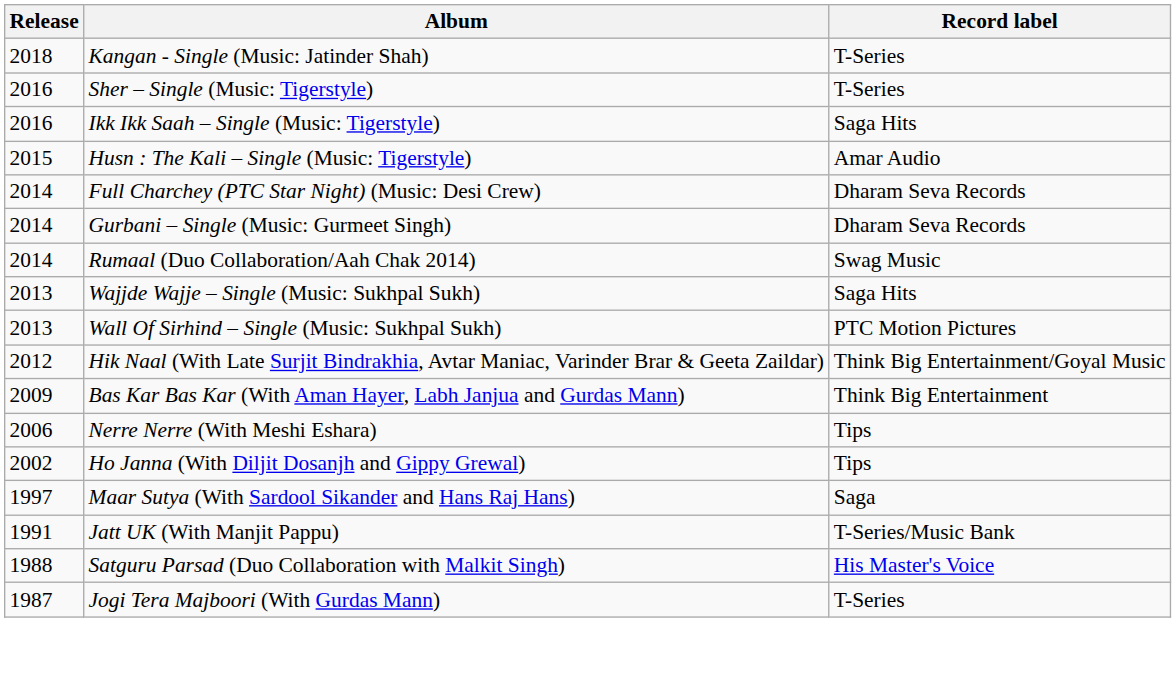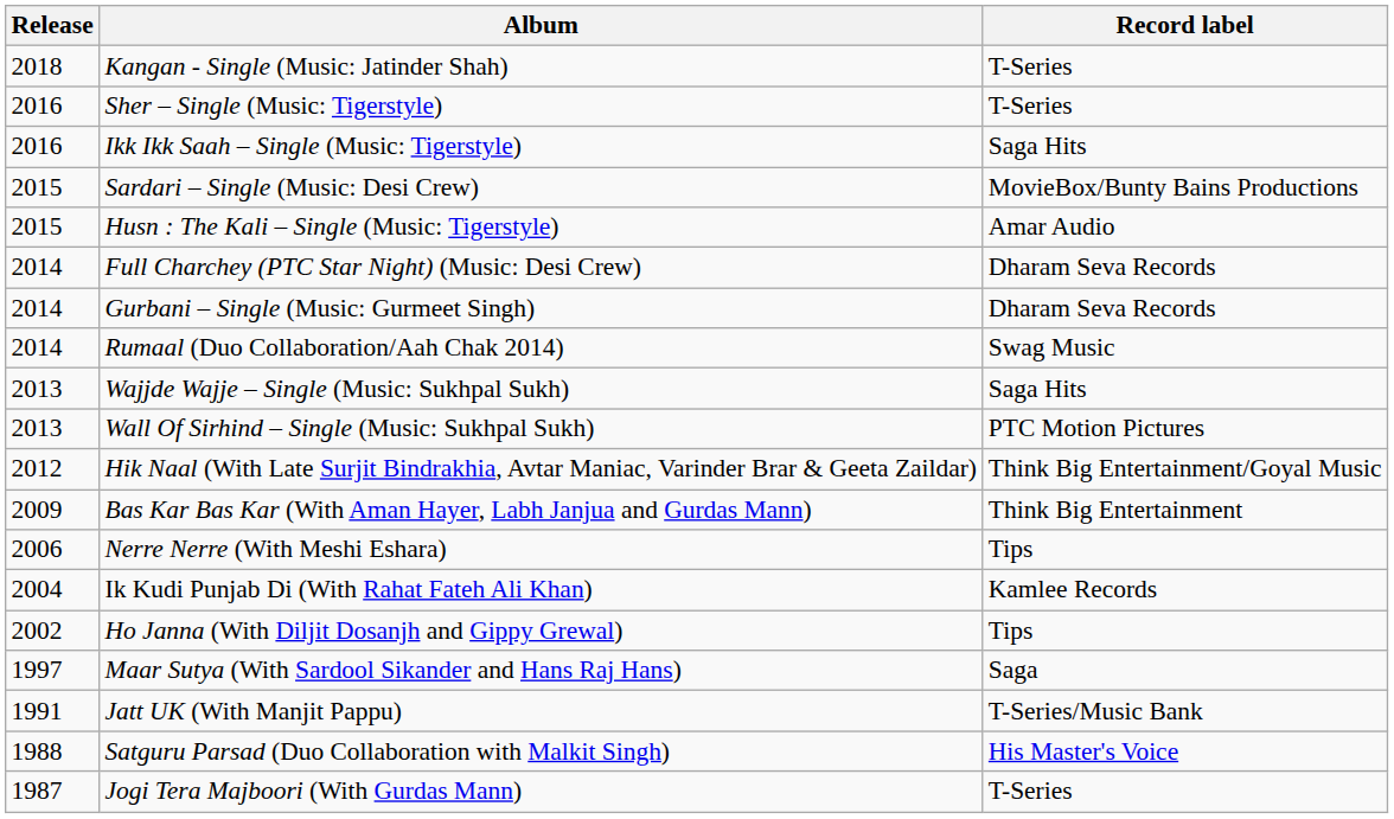+ row: 2015 | Sardari – Single (Music: Desi Crew) | MovieBox/Bunty Bains Productions
+ row: 2004 | Ik Kudi Punjab Di (With Rahat Fateh Ali Khan) | Kamlee Records
